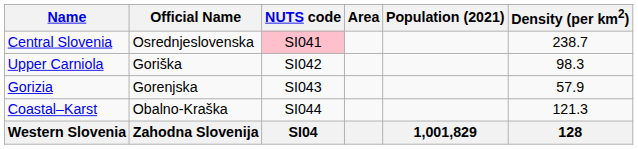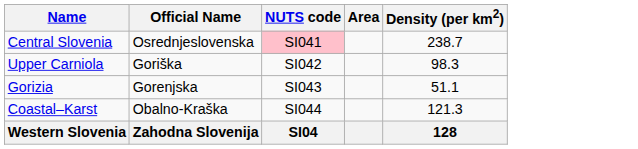- column: Population (2021) | 1,001,829
Gorizia | Density (per km2): 57.9 -> 51.1
